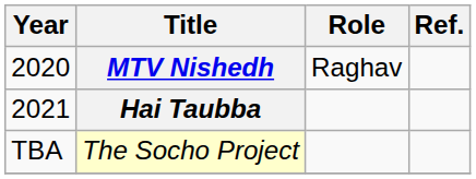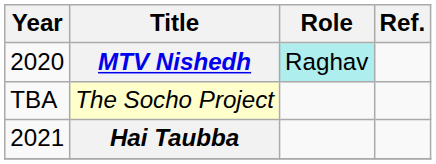MTV Nishedh | Role: no background -> paleturquoise background
rows swapped: Hai Taubba <-> The Socho Project
